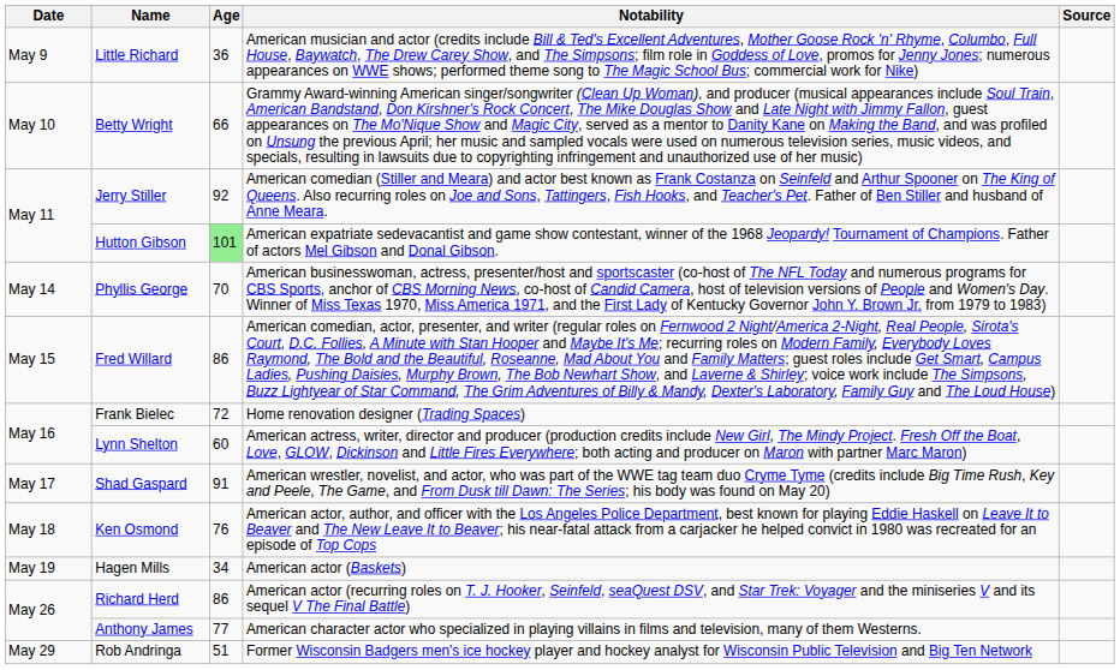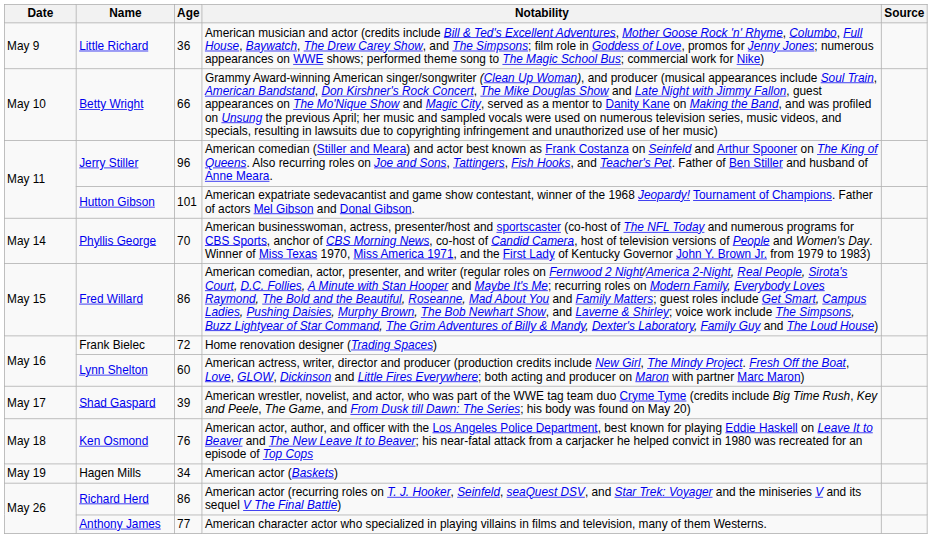Jerry Stiller | Age: 92 -> 96
Hutton Gibson | Age: lightgreen background -> no background
Shad Gaspard | Age: 91 -> 39
- row: May 29 | Rob Andringa | 51 | Former Wisconsin Badgers men's ice hockey player and hockey analyst for Wisconsin Public Television and Big Ten Network
